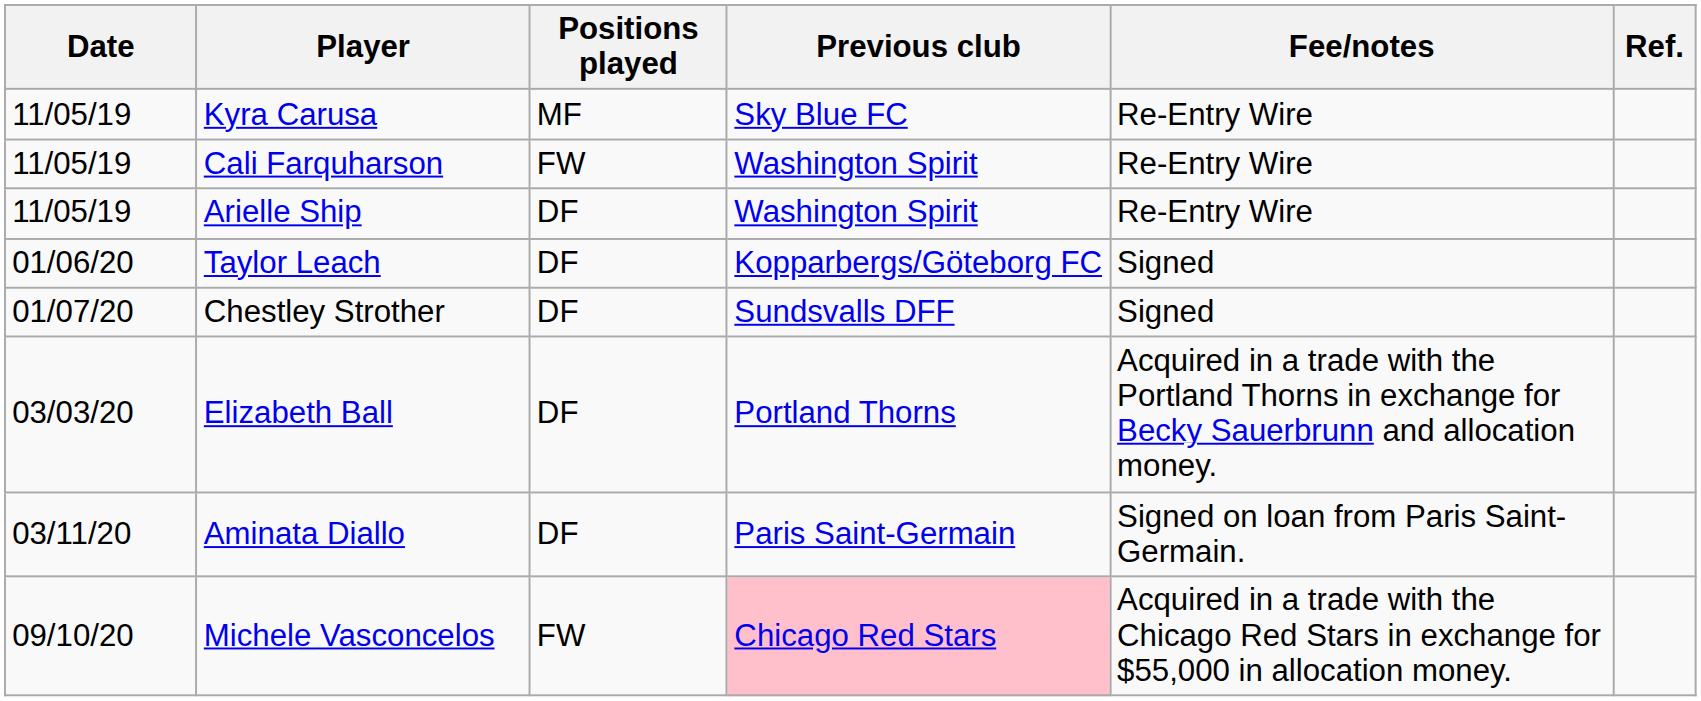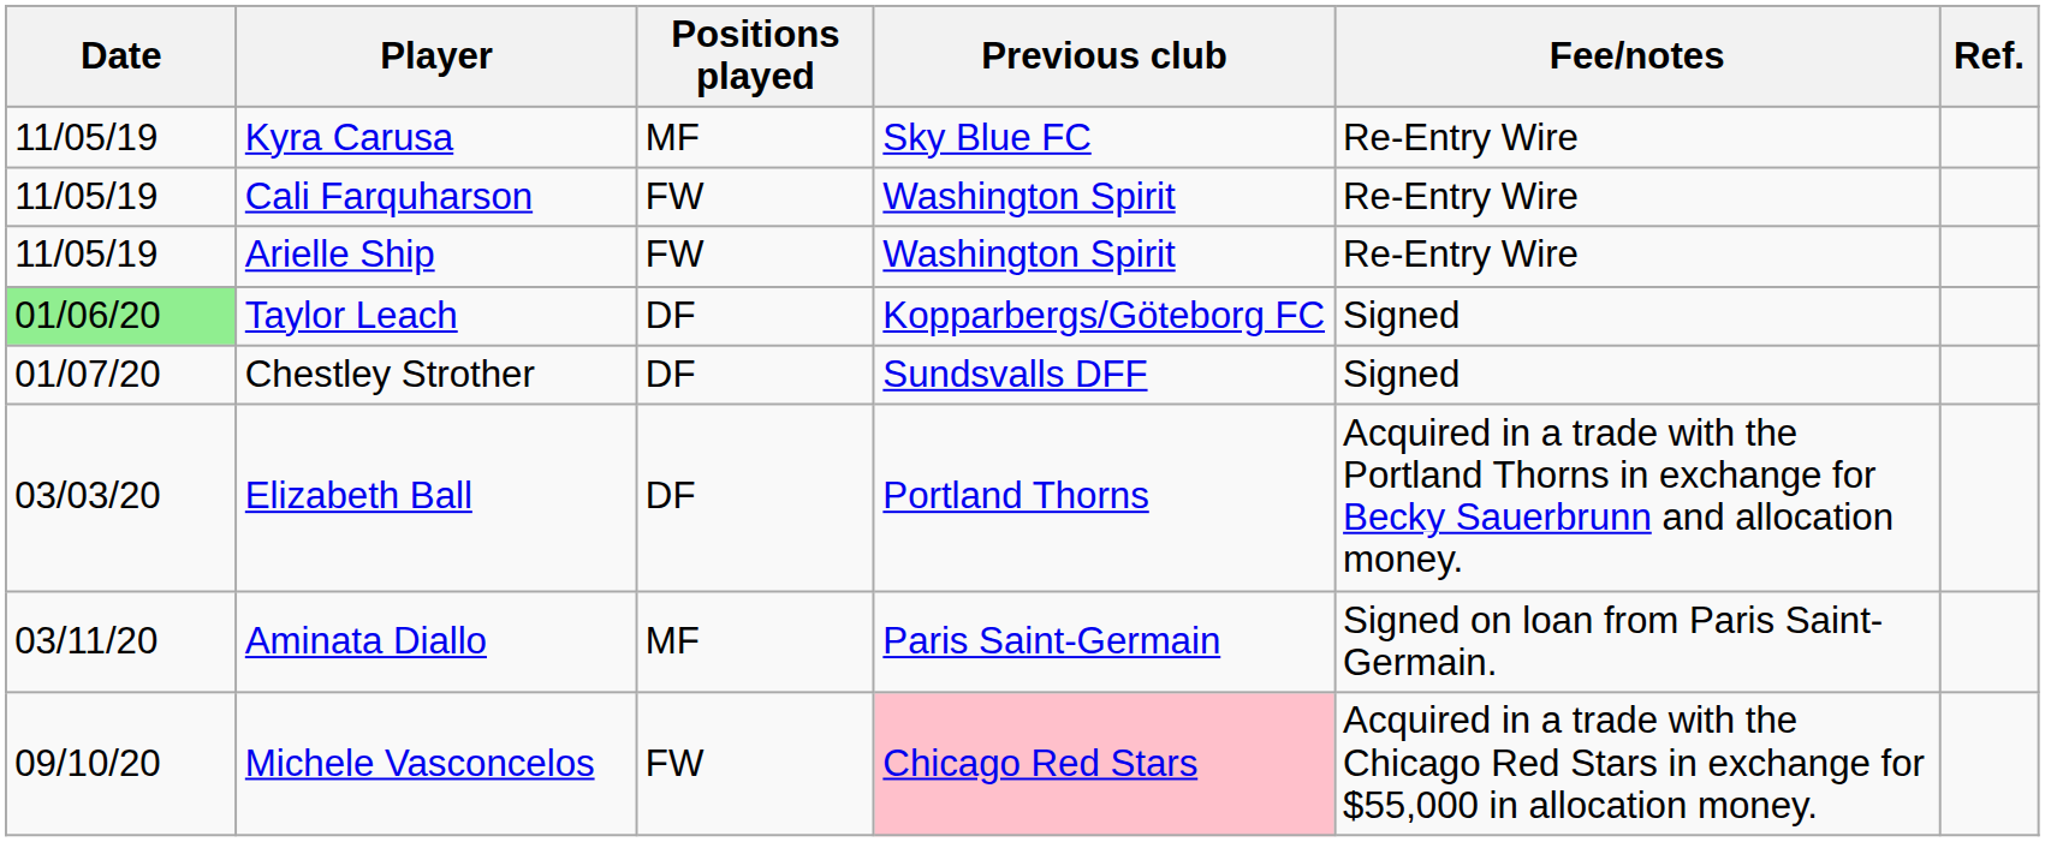Arielle Ship | Positions played: DF -> FW
Taylor Leach | Date: no background -> lightgreen background
Aminata Diallo | Positions played: DF -> MF
